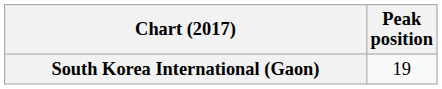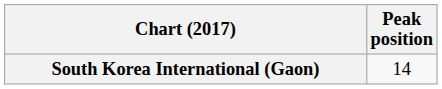South Korea International (Gaon) | Peak position: 19 -> 14
